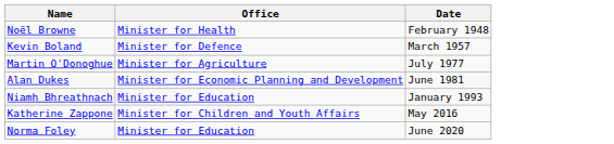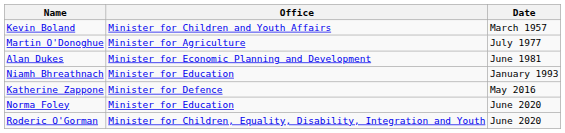- row: Noël Browne | Minister for Health | February 1948
Kevin Boland | Office: Minister for Defence -> Minister for Children and Youth Affairs
Katherine Zappone | Office: Minister for Children and Youth Affairs -> Minister for Defence
+ row: Roderic O'Gorman | Minister for Children, Equality, Disability, Integration and Youth | June 2020
